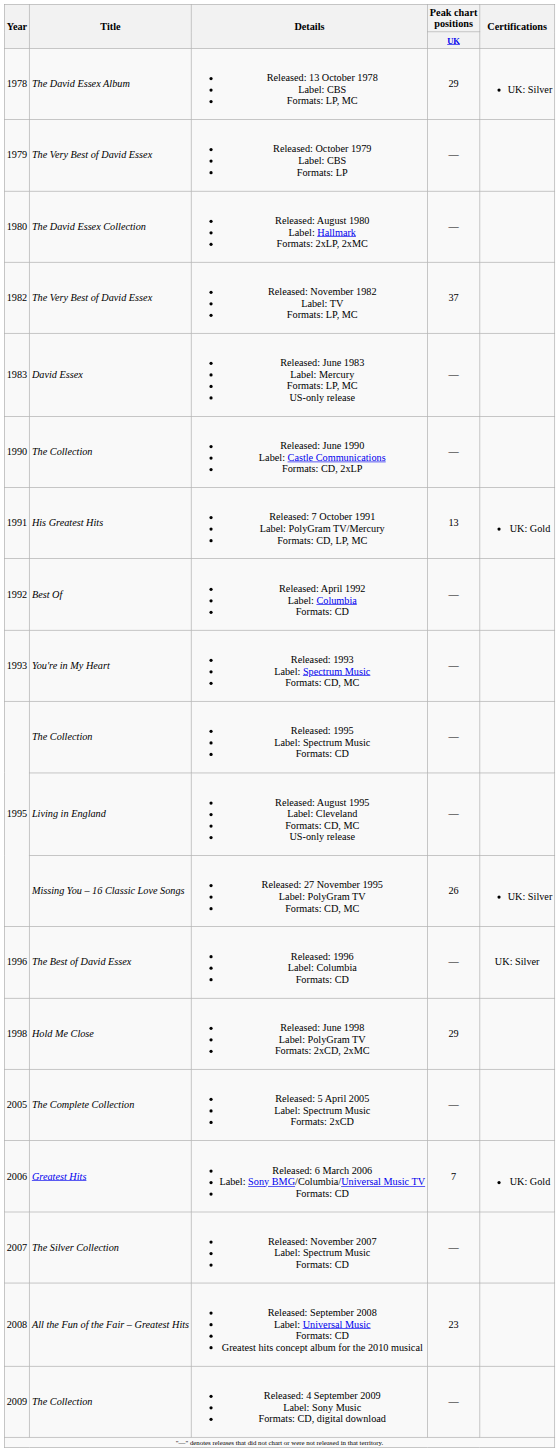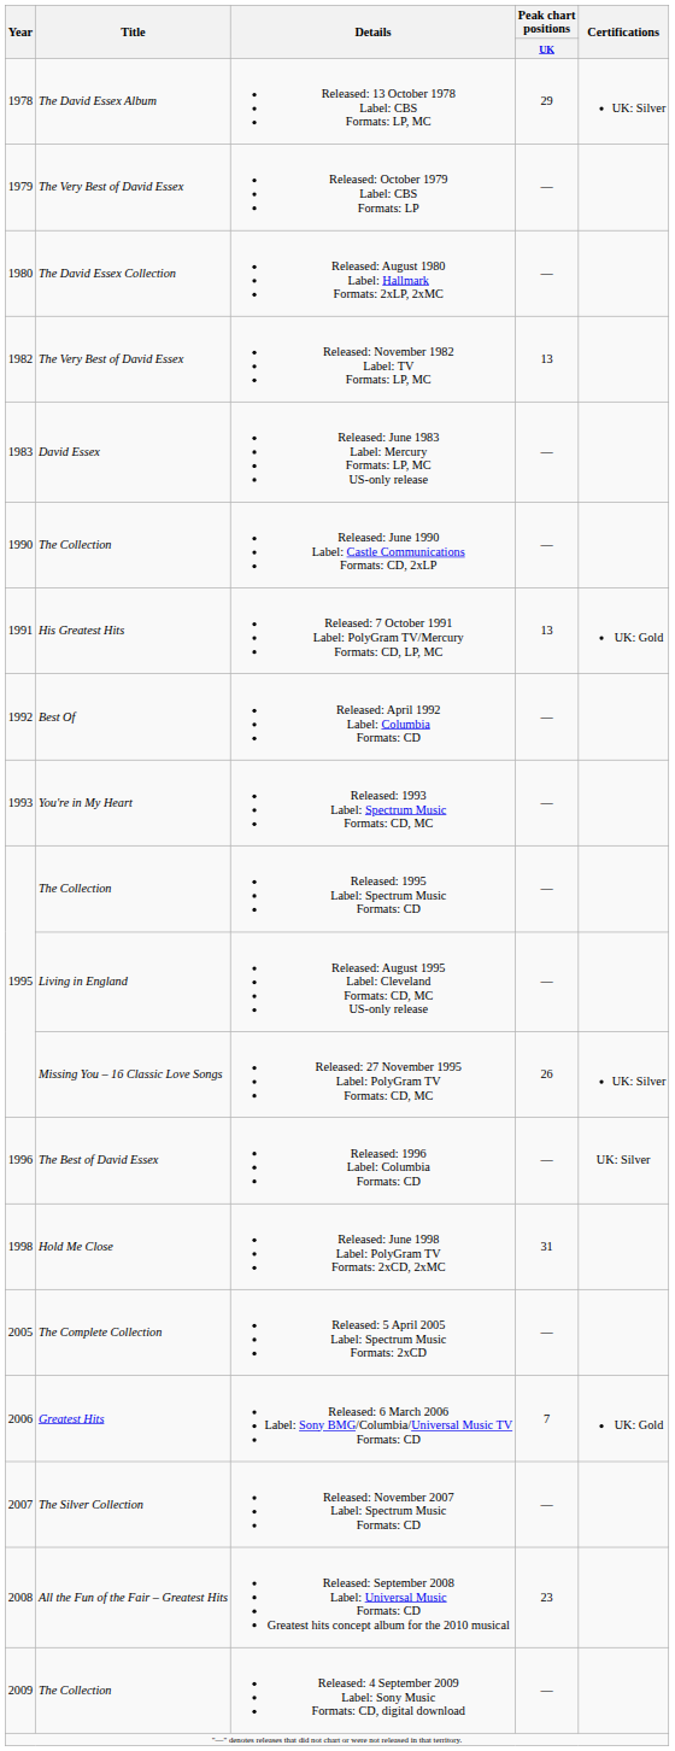Released: November 1982 Label: TV Formats: LP, MC | Peak chart positions / UK: 37 -> 13
Released: June 1998 Label: PolyGram TV Formats: 2xCD, 2xMC | Peak chart positions / UK: 29 -> 31
